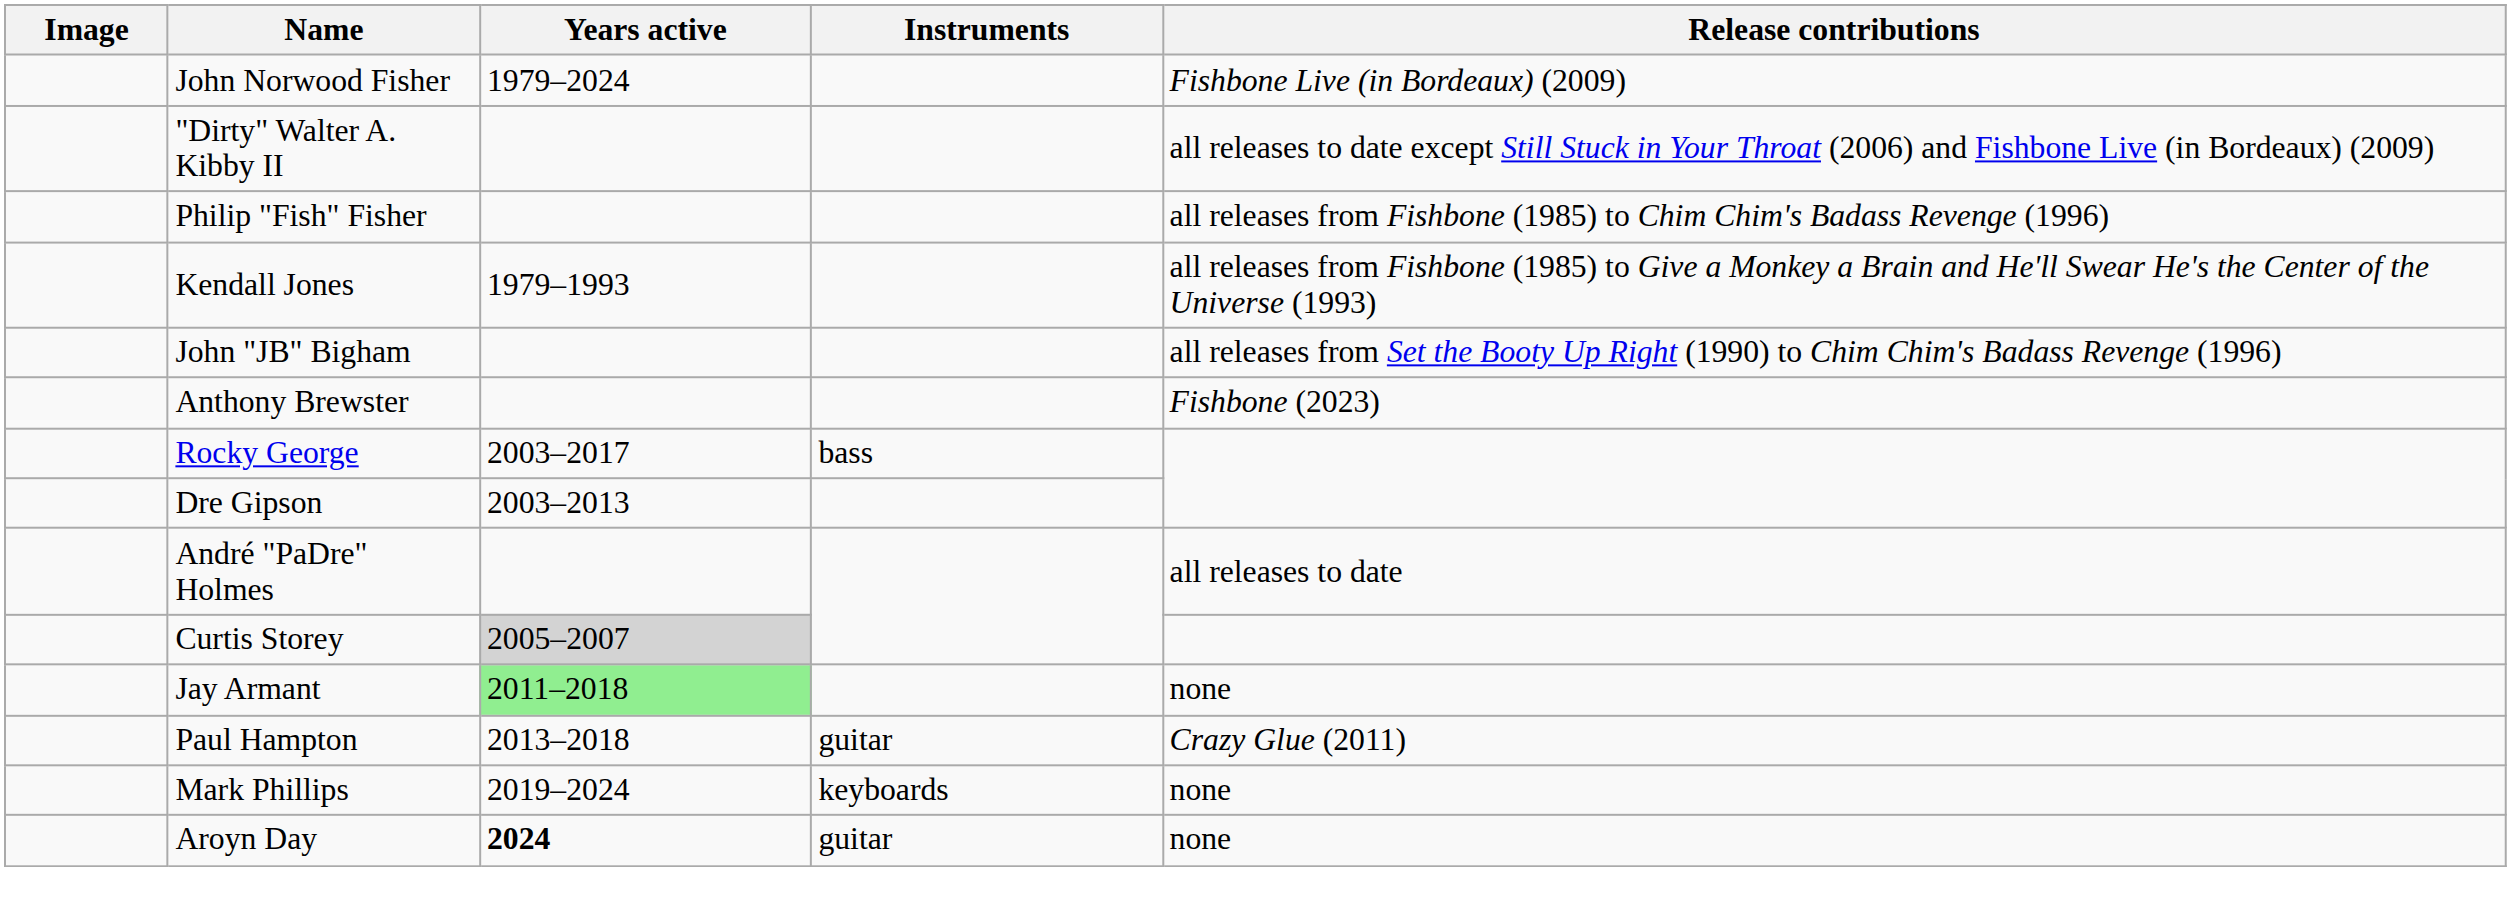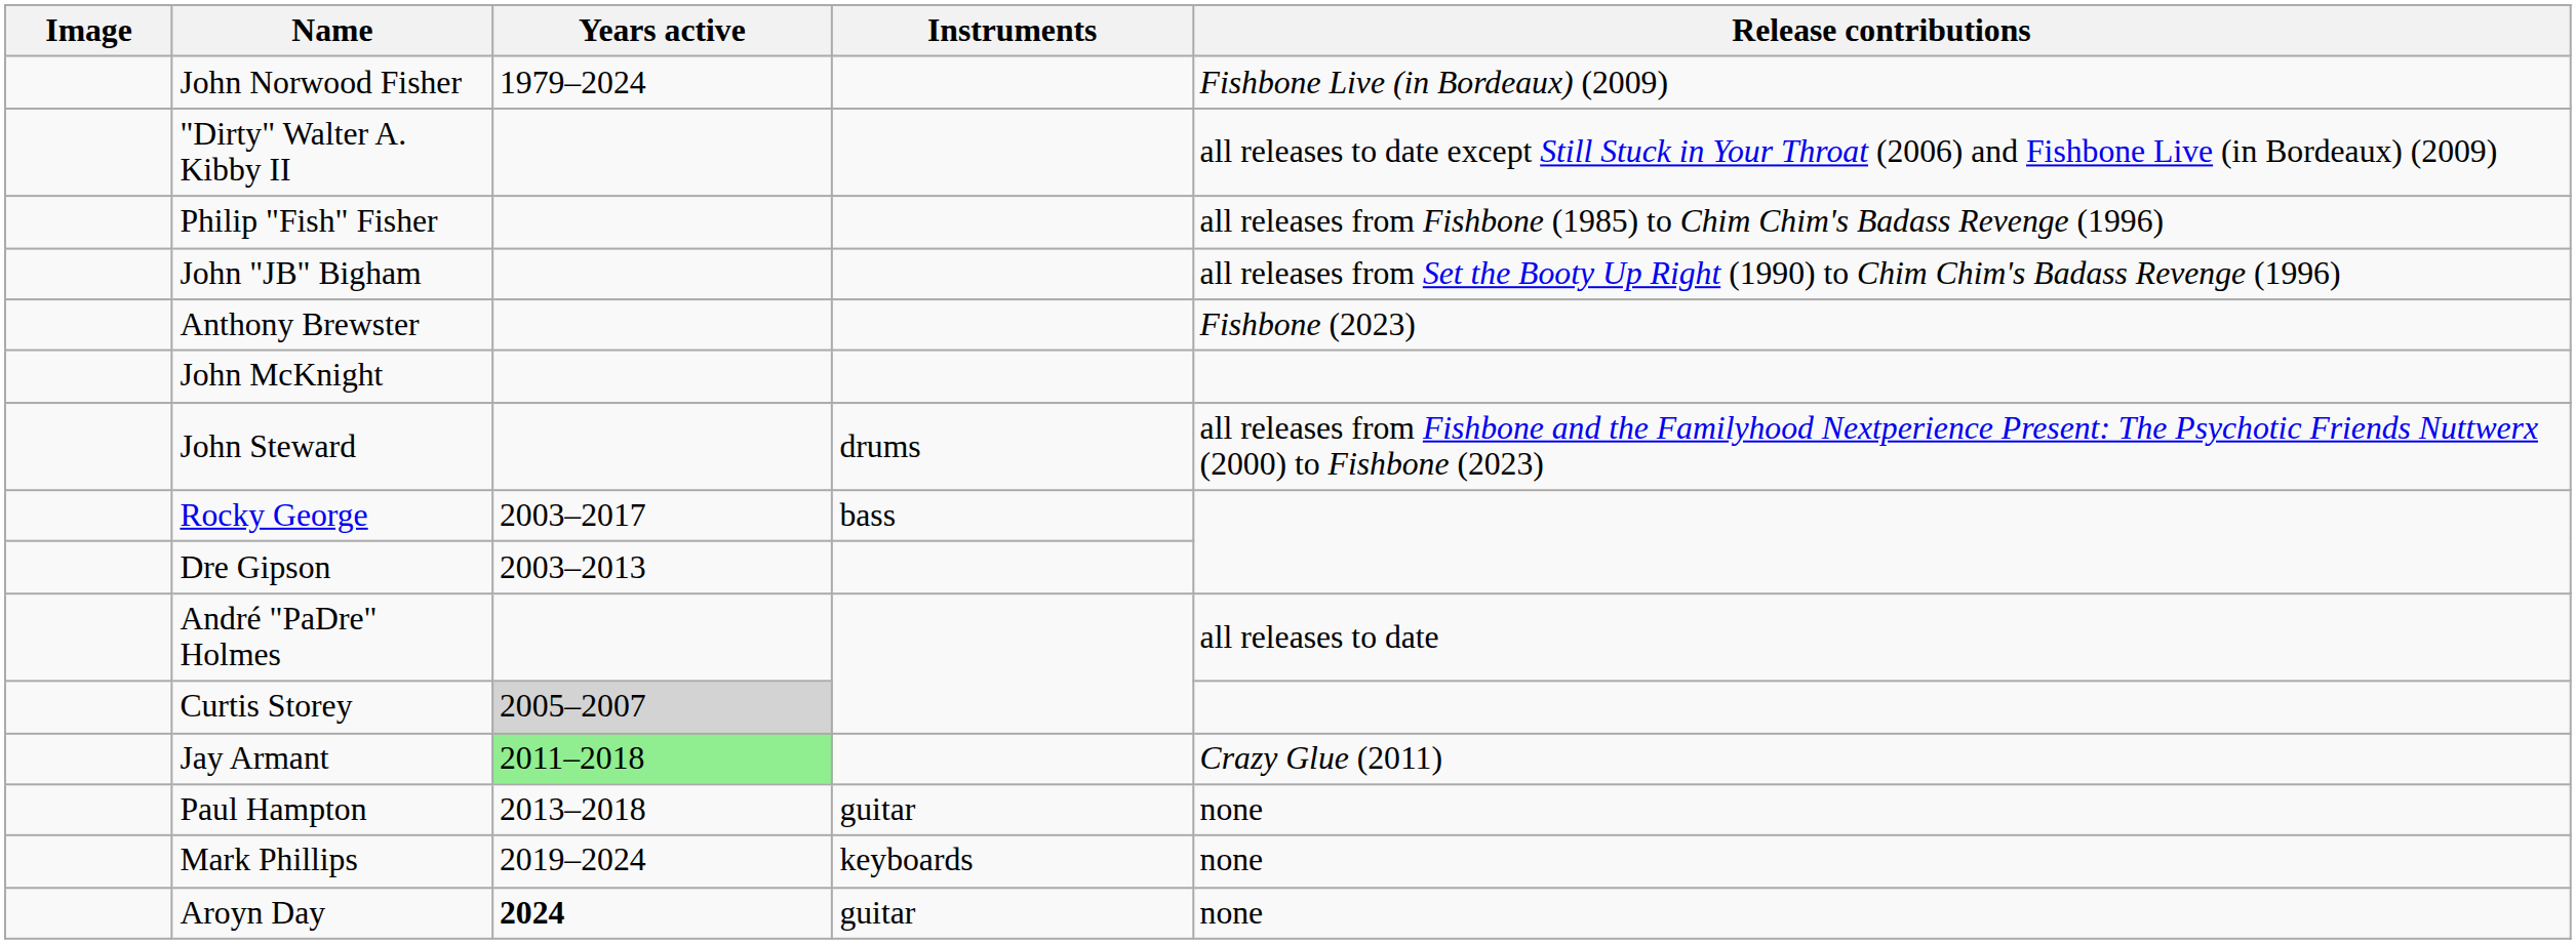- row: Kendall Jones | 1979–1993 | all releases from Fishbone (1985) to Give a Monkey a Brain and He'll Swear He's the Center of the Universe (1993)
+ row: John McKnight
+ row: John Steward | drums | all releases from Fishbone and the Familyhood Nextperience Present: The Psychotic Friends Nuttwerx (2000) to Fishbone (2023)
Jay Armant | Release contributions: none -> Crazy Glue (2011)
Paul Hampton | Release contributions: Crazy Glue (2011) -> none
